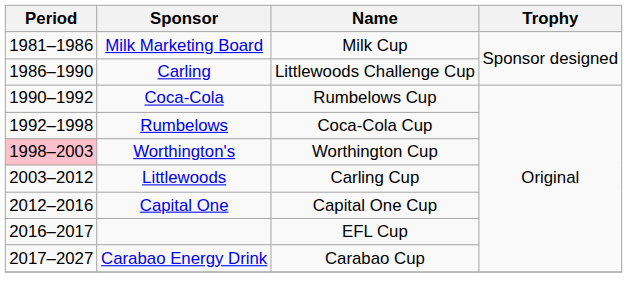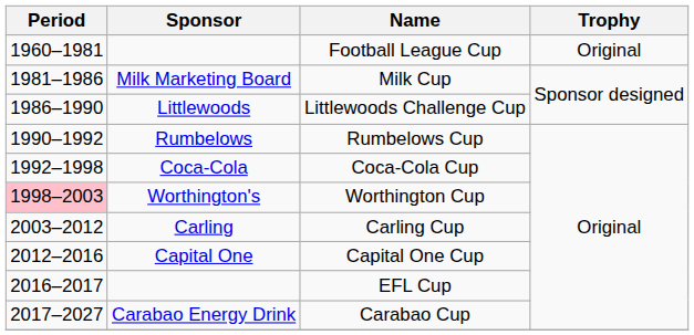+ row: 1960–1981 | Football League Cup | Original
Littlewoods Challenge Cup | Sponsor: Carling -> Littlewoods
Rumbelows Cup | Sponsor: Coca-Cola -> Rumbelows
Coca-Cola Cup | Sponsor: Rumbelows -> Coca-Cola
Carling Cup | Sponsor: Littlewoods -> Carling
